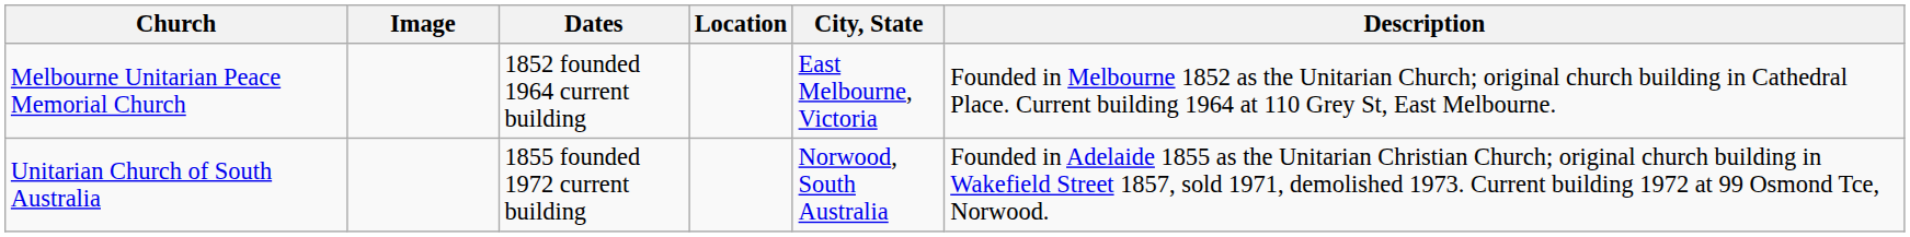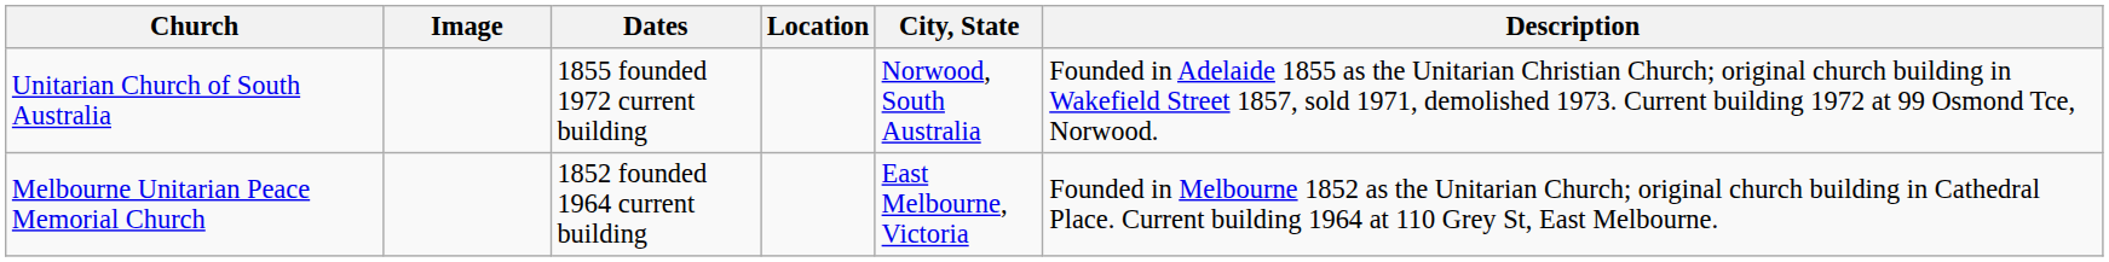rows swapped: Unitarian Church of South Australia <-> Melbourne Unitarian Peace Memorial Church
